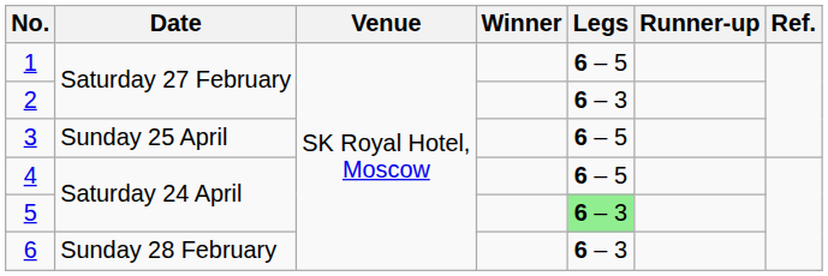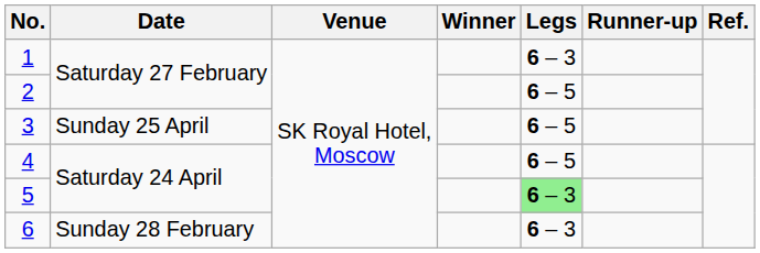1 | Legs: 6 – 5 -> 6 – 3
2 | Legs: 6 – 3 -> 6 – 5
